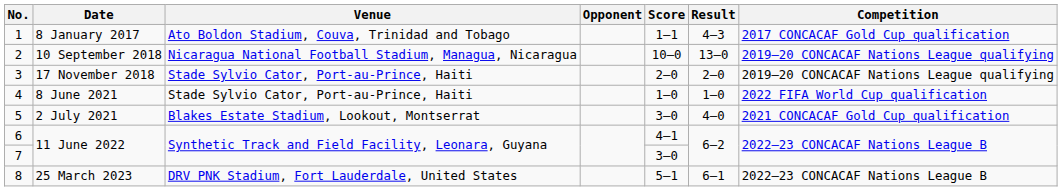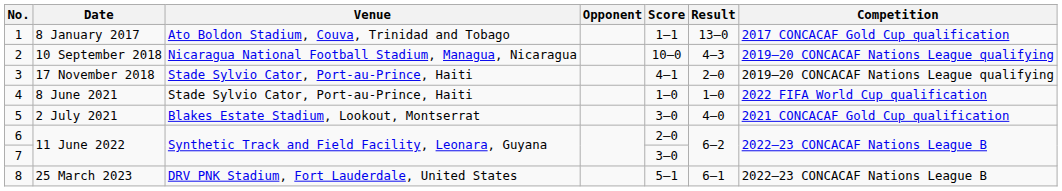1 | Result: 4–3 -> 13–0
2 | Result: 13–0 -> 4–3
3 | Score: 2–0 -> 4–1
6 | Score: 4–1 -> 2–0
